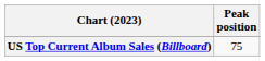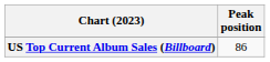US Top Current Album Sales (Billboard) | Peak position: 75 -> 86
